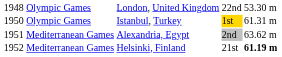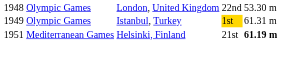Istanbul, Turkey | column 1: 1950 -> 1949
- row: 1951 | Mediterranean Games | Alexandria, Egypt | 2nd | 63.62 m
Helsinki, Finland | column 1: 1952 -> 1951
